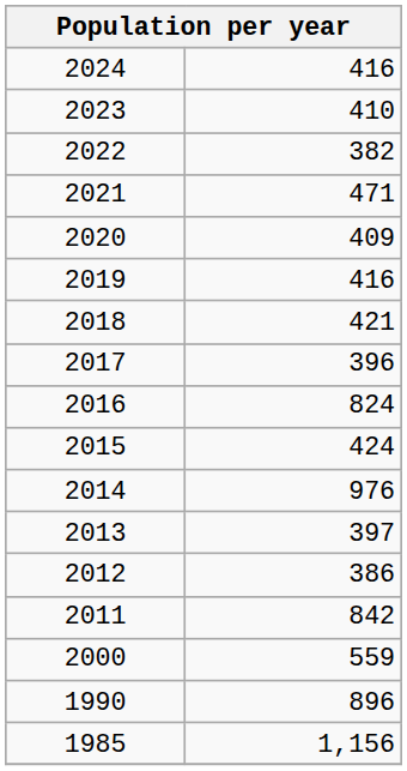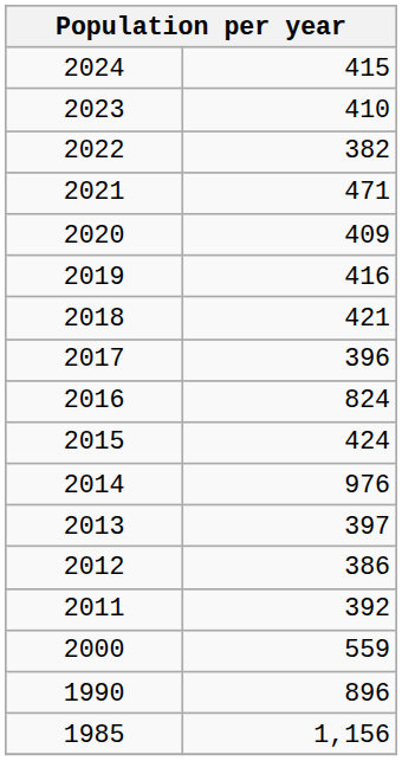2024 | column 2: 416 -> 415
2011 | column 2: 842 -> 392
